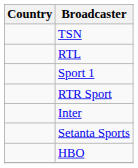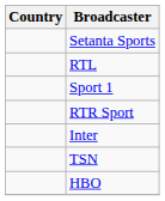rows swapped: TSN <-> Setanta Sports
